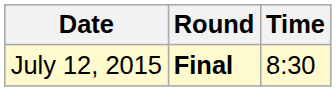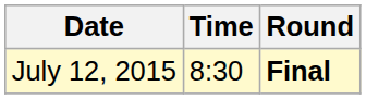columns swapped: Time <-> Round
